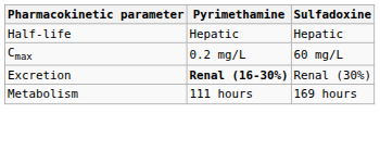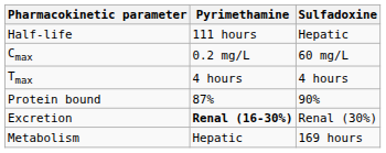Half-life | Pyrimethamine: Hepatic -> 111 hours
+ row: Tmax | 4 hours | 4 hours
+ row: Protein bound | 87% | 90%
Metabolism | Pyrimethamine: 111 hours -> Hepatic
